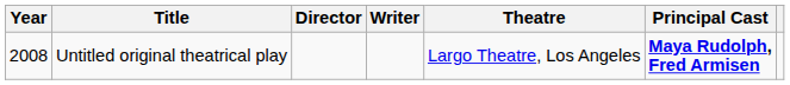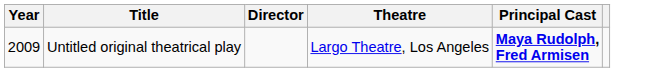- column: Writer
Untitled original theatrical play | Year: 2008 -> 2009
